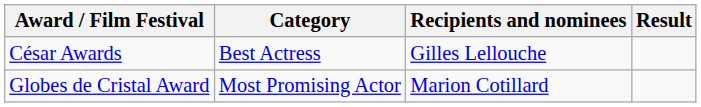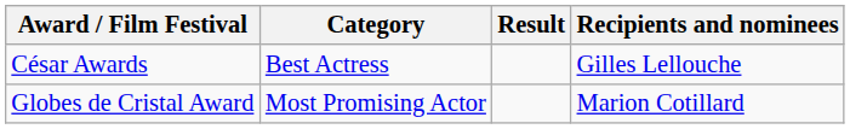columns swapped: Recipients and nominees <-> Result
